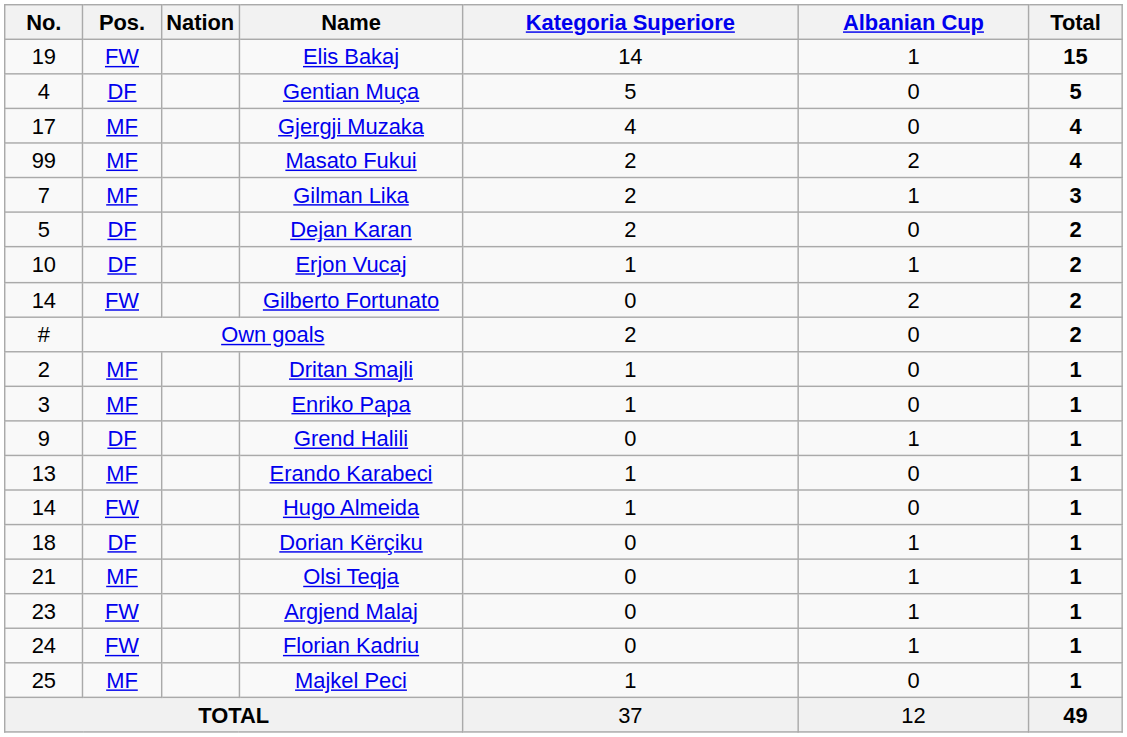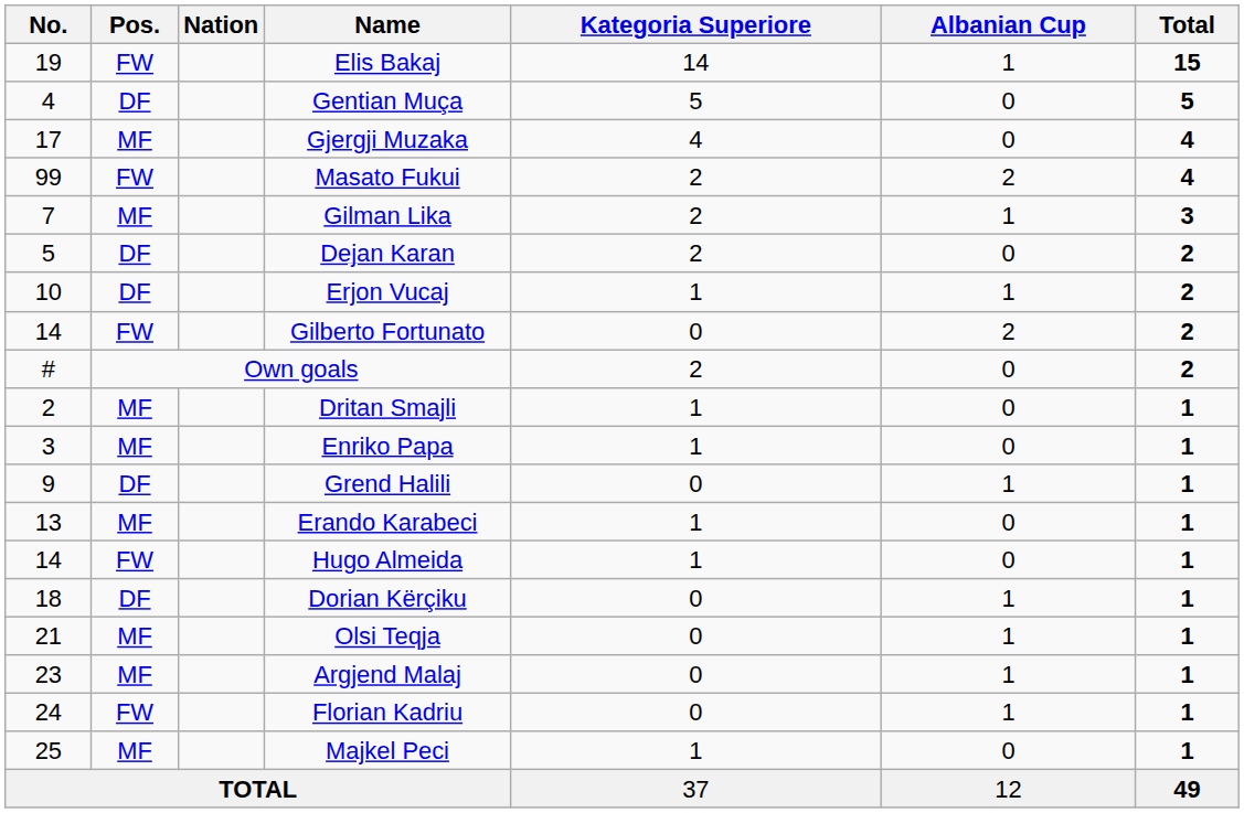Masato Fukui | Pos.: MF -> FW
Argjend Malaj | Pos.: FW -> MF
